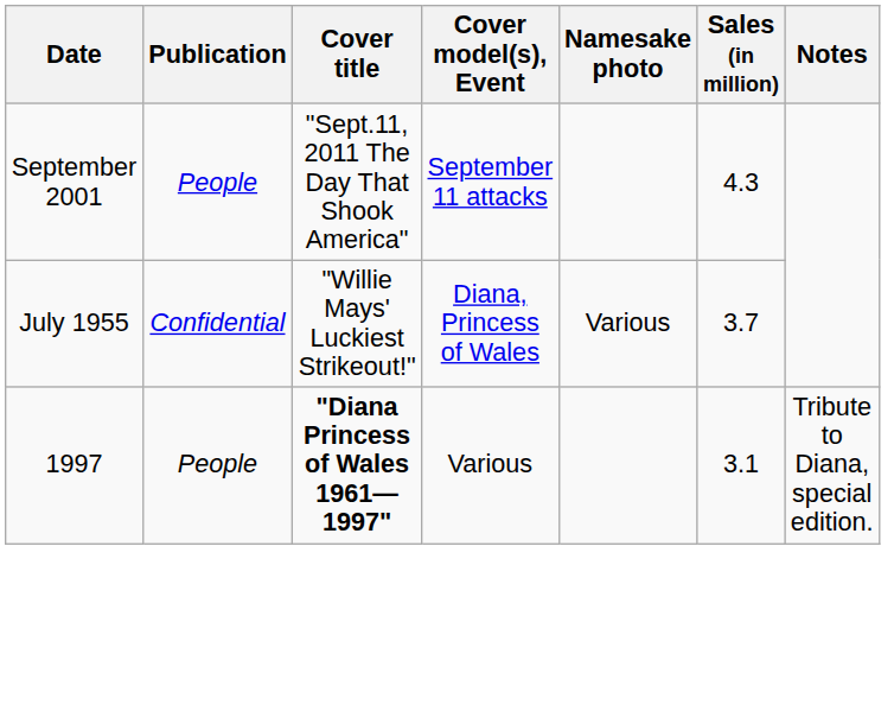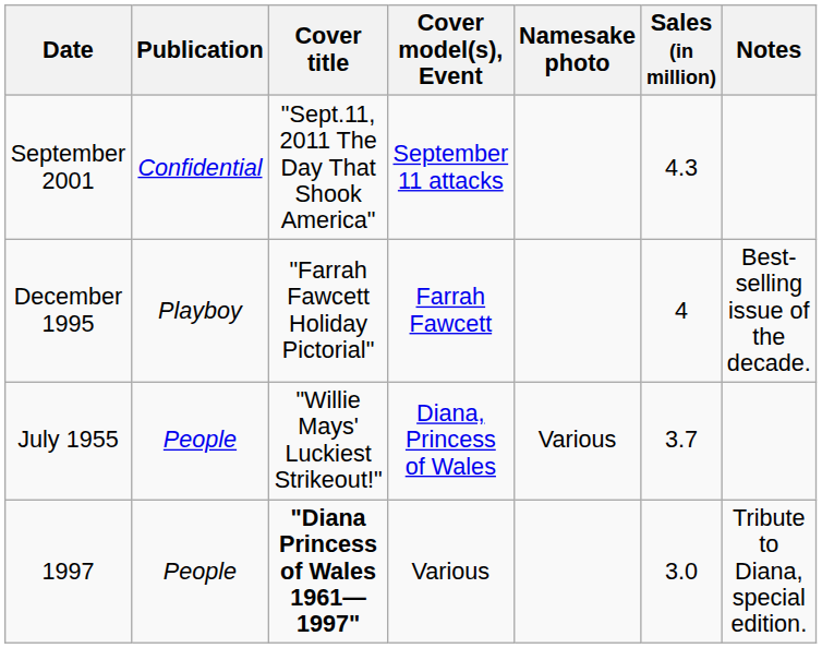September 2001 | Publication: People -> Confidential
+ row: December 1995 | Playboy | "Farrah Fawcett Holiday Pictorial" | Farrah Fawcett | 4 | Best-selling issue of the decade.
July 1955 | Publication: Confidential -> People
1997 | Sales (in million): 3.1 -> 3.0
